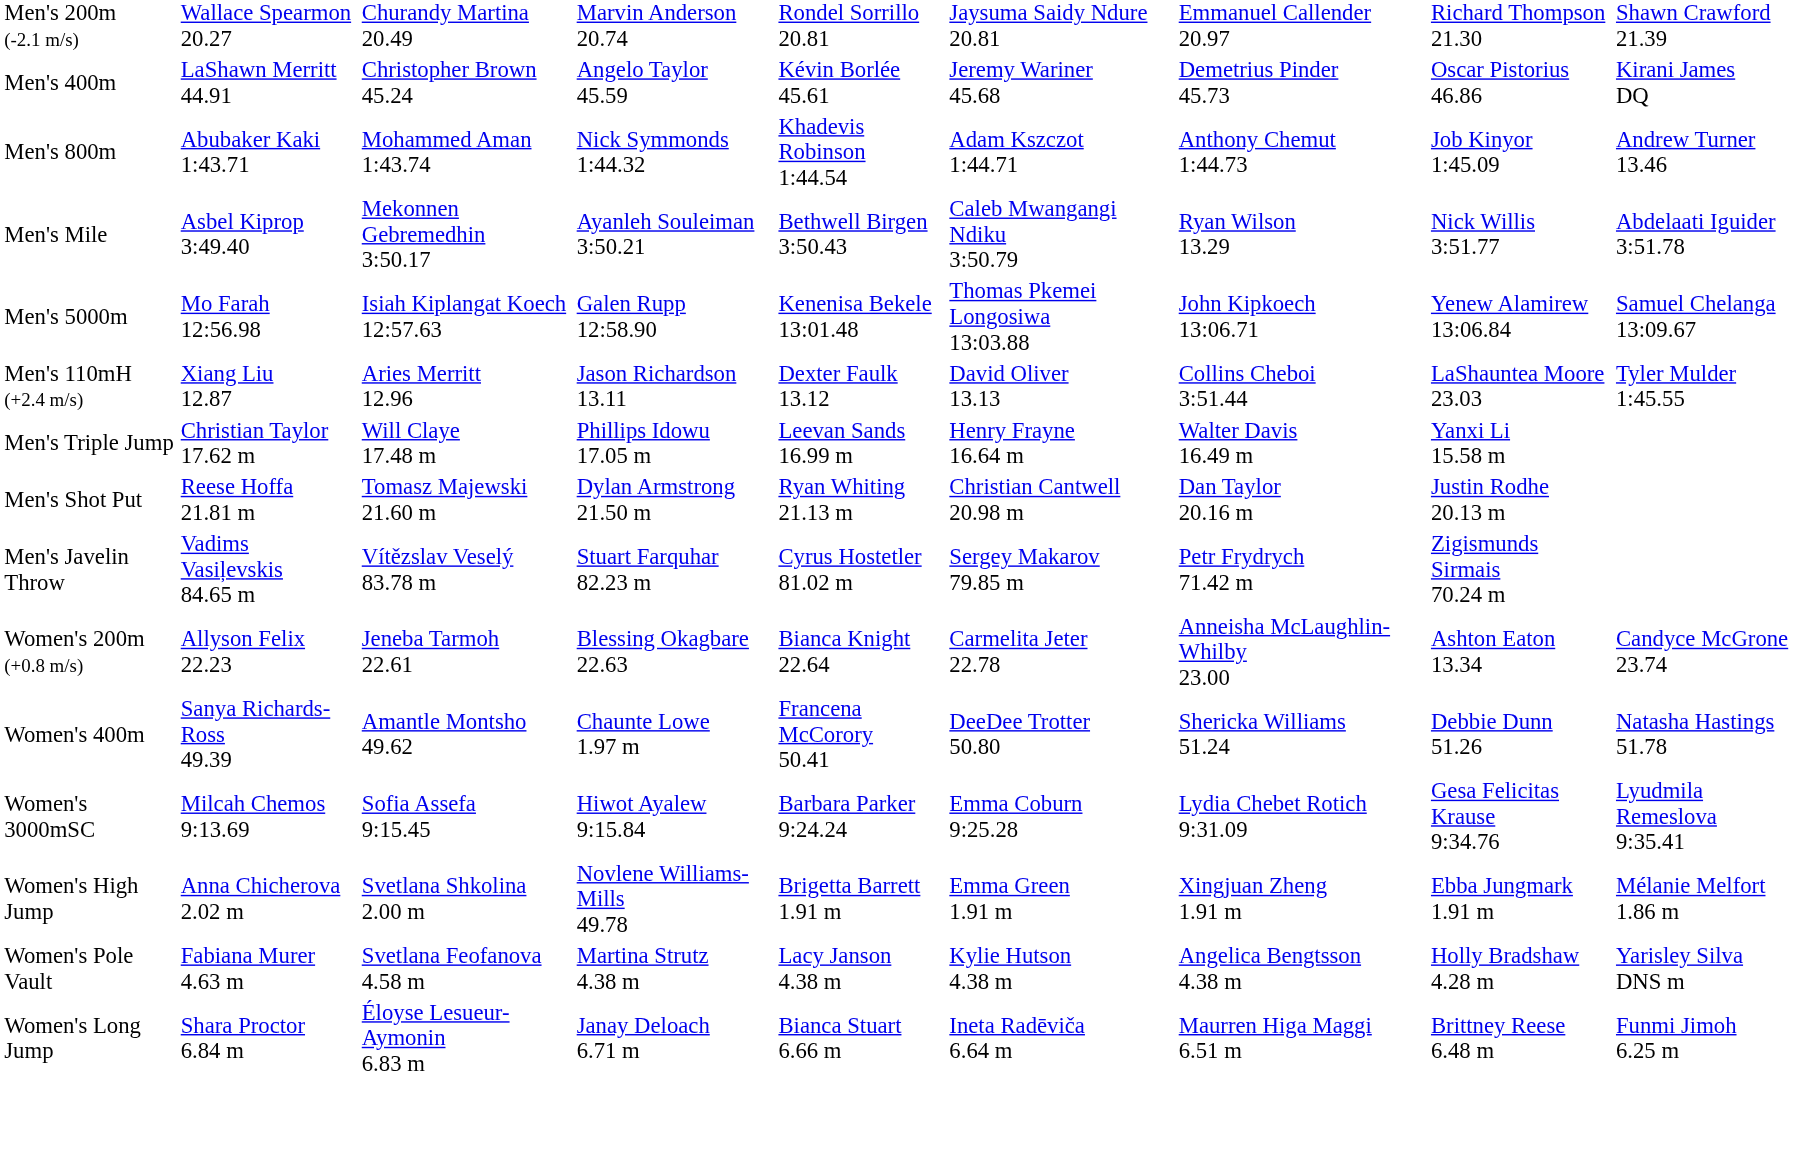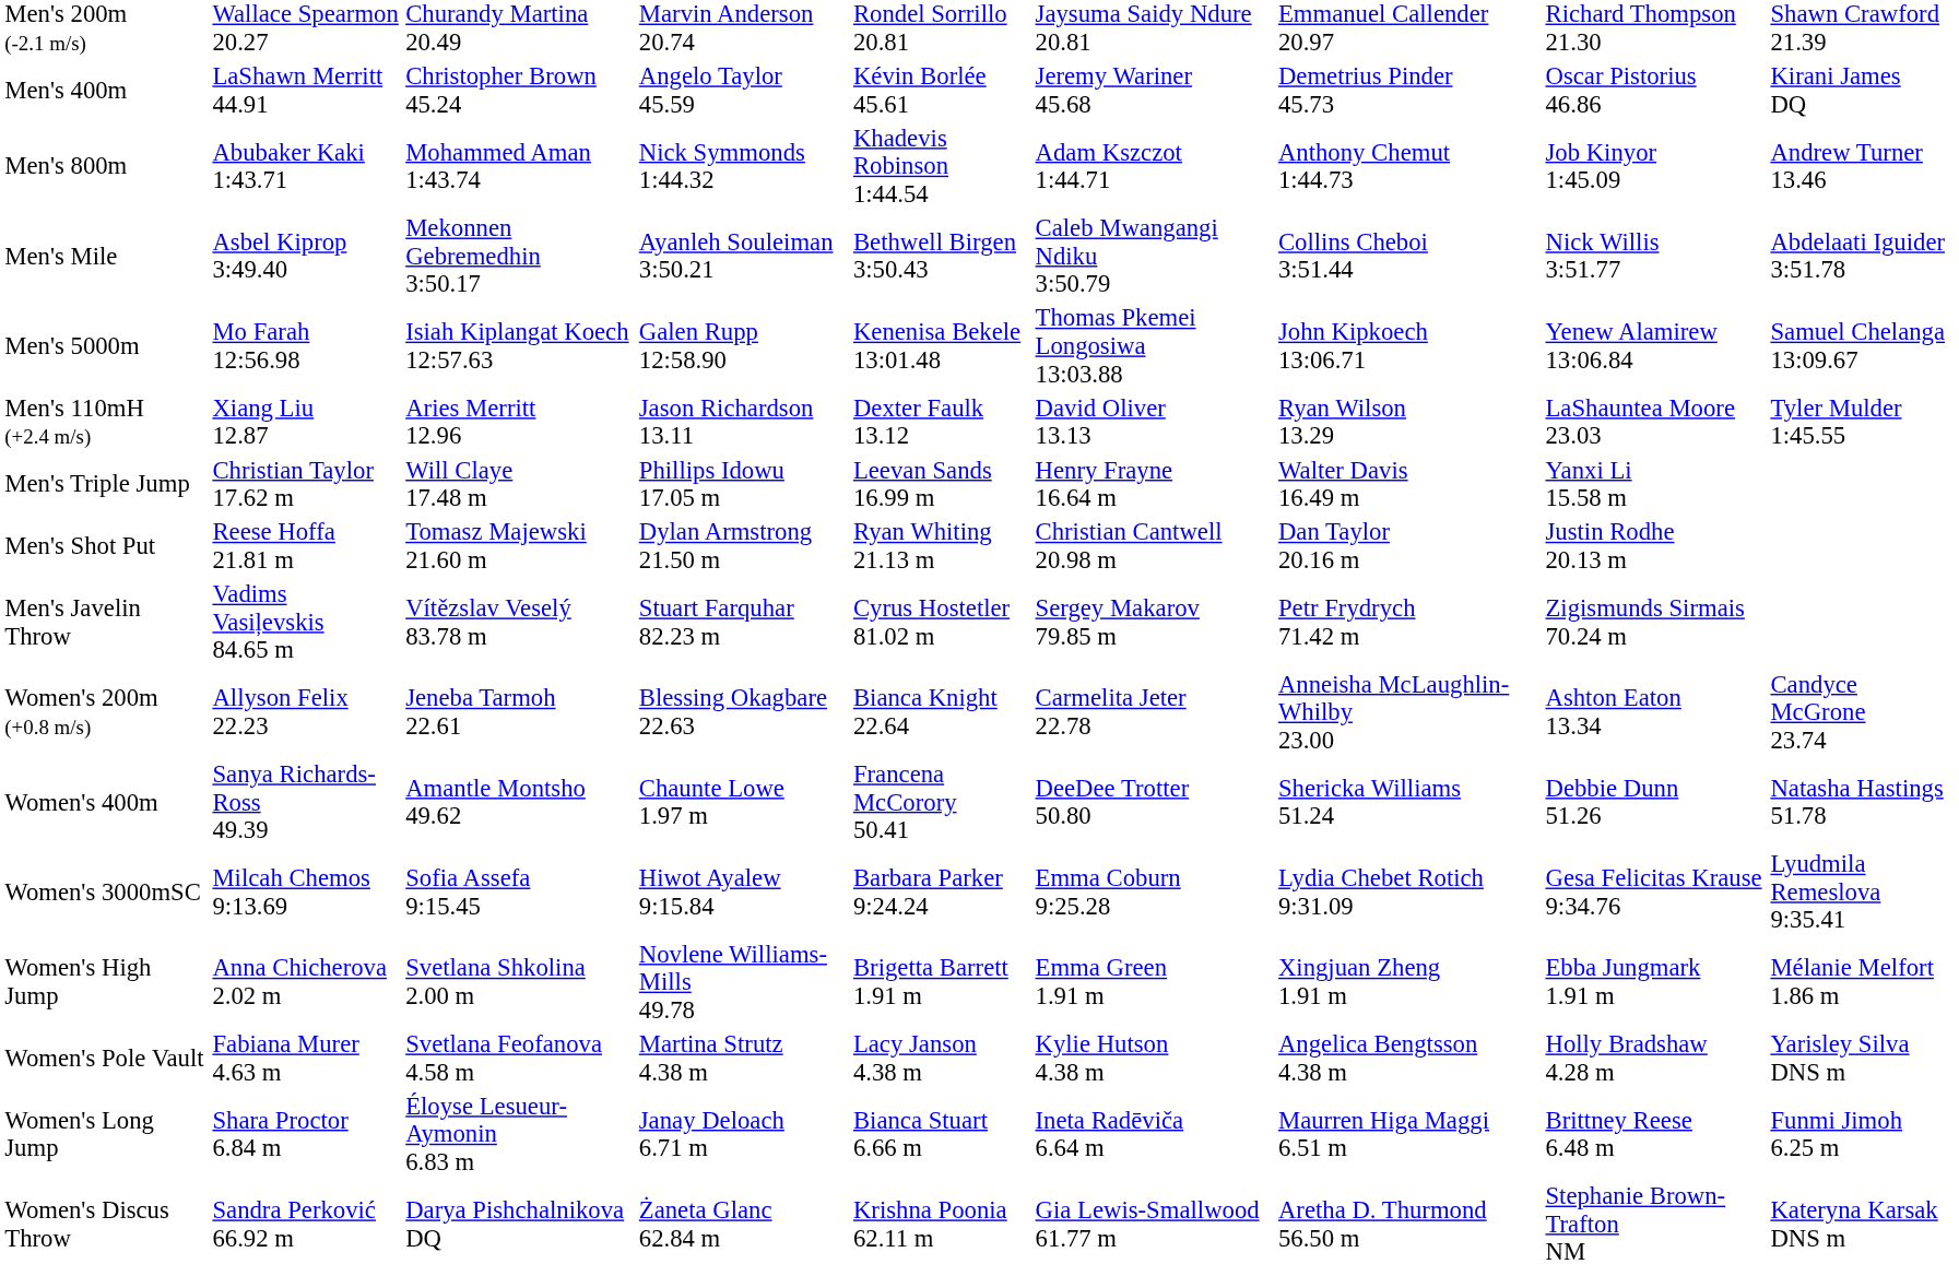Men's Mile | column 7: Ryan Wilson 13.29 -> Collins Cheboi 3:51.44
Men's 110mH (+2.4 m/s) | column 7: Collins Cheboi 3:51.44 -> Ryan Wilson 13.29
+ row: Women's Discus Throw | Sandra Perković 66.92 m | Darya Pishchalnikova DQ | Żaneta Glanc 62.84 m | Krishna Poonia 62.11 m | Gia Lewis-Smallwood 61.77 m | Aretha D. Thurmond 56.50 m | Stephanie Brown-Trafton NM | Kateryna Karsak DNS m
